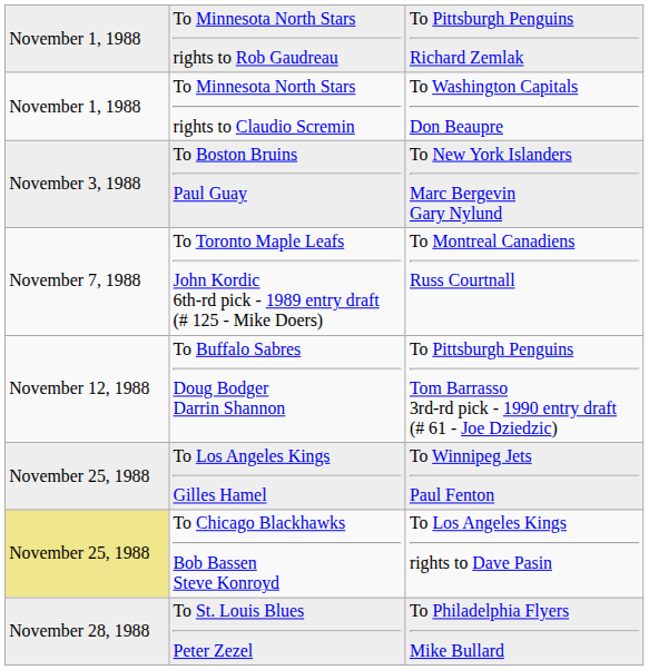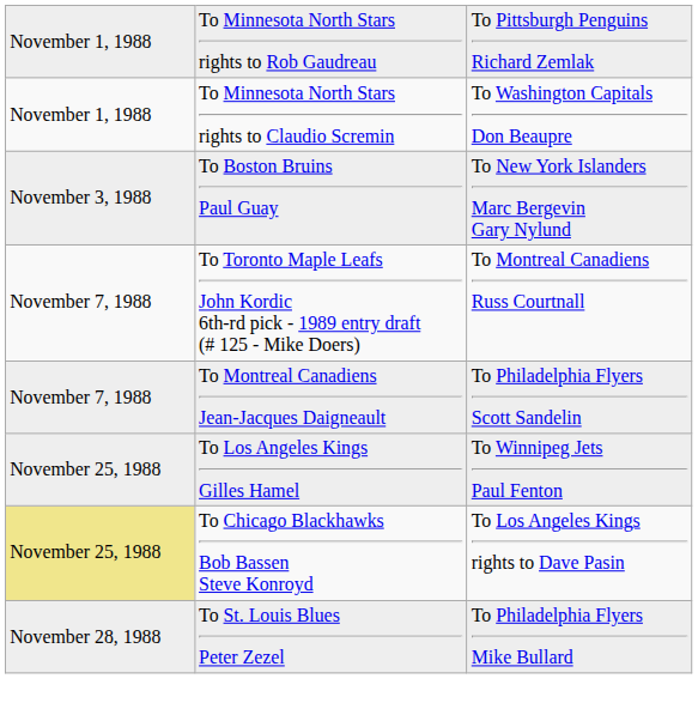+ row: November 7, 1988 | To Montreal Canadiens Jean-Jacques Daigneault | To Philadelphia Flyers Scott Sandelin
- row: November 12, 1988 | To Buffalo Sabres Doug Bodger Darrin Shannon | To Pittsburgh Penguins Tom Barrasso 3rd-rd pick - 1990 entry draft (# 61 - Joe Dziedzic)
